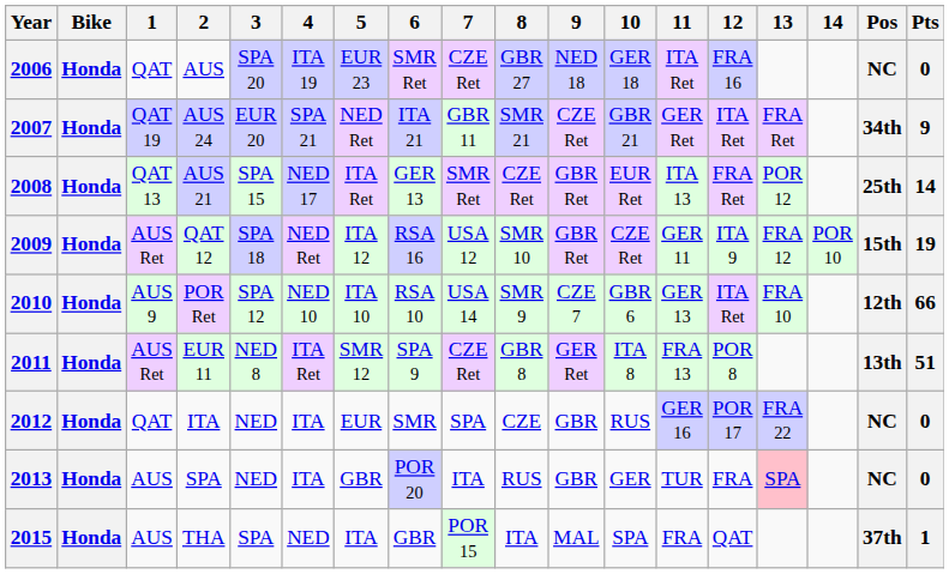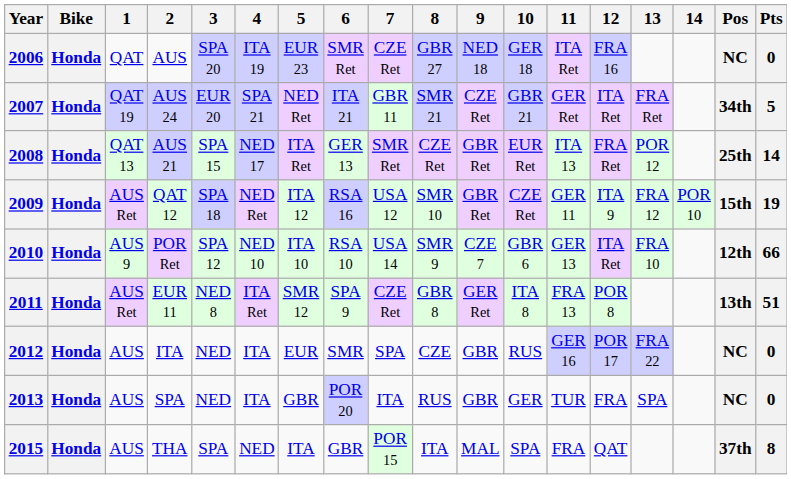2007 | Pts: 9 -> 5
2012 | 1: QAT -> AUS
2013 | 13: pink background -> no background
2015 | Pts: 1 -> 8
